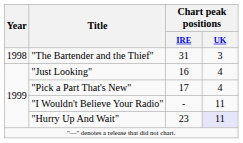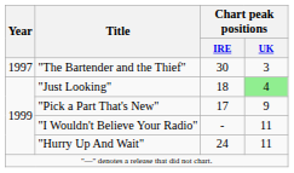"The Bartender and the Thief" | Year: 1998 -> 1997
"The Bartender and the Thief" | Chart peak positions / IRE: 31 -> 30
"Just Looking" | Chart peak positions / IRE: 16 -> 18
"Just Looking" | Chart peak positions / UK: no background -> lightgreen background
"Pick a Part That's New" | Chart peak positions / UK: 4 -> 9
"Hurry Up And Wait" | Chart peak positions / IRE: 23 -> 24
"Hurry Up And Wait" | Chart peak positions / UK: lavender background -> no background
